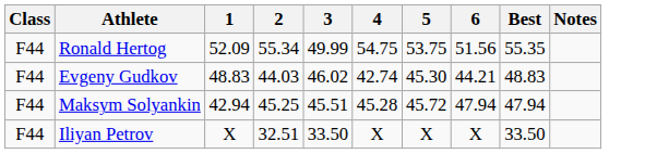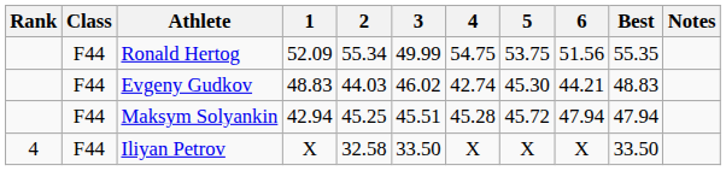+ column: Rank | 4
Iliyan Petrov | 2: 32.51 -> 32.58
